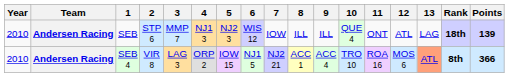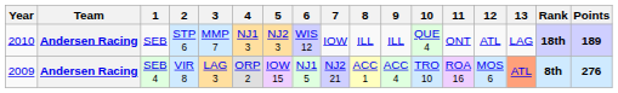SEB | Points: 139 -> 189
SEB 4 | Year: 2010 -> 2009
SEB 4 | Points: 366 -> 276
